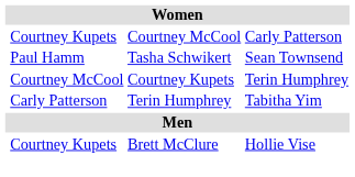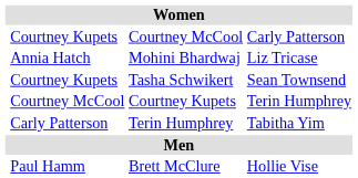+ row: Annia Hatch | Mohini Bhardwaj | Liz Tricase
Tasha Schwikert | column 2: Paul Hamm -> Courtney Kupets
Brett McClure | column 2: Courtney Kupets -> Paul Hamm
